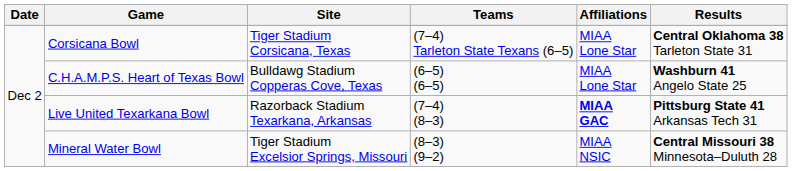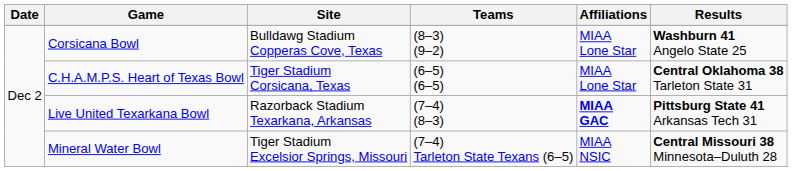Corsicana Bowl | Site: Tiger Stadium Corsicana, Texas -> Bulldawg Stadium Copperas Cove, Texas
Corsicana Bowl | Teams: (7–4) Tarleton State Texans (6–5) -> (8–3) (9–2)
Corsicana Bowl | Results: Central Oklahoma 38 Tarleton State 31 -> Washburn 41 Angelo State 25
C.H.A.M.P.S. Heart of Texas Bowl | Site: Bulldawg Stadium Copperas Cove, Texas -> Tiger Stadium Corsicana, Texas
C.H.A.M.P.S. Heart of Texas Bowl | Results: Washburn 41 Angelo State 25 -> Central Oklahoma 38 Tarleton State 31
Mineral Water Bowl | Teams: (8–3) (9–2) -> (7–4) Tarleton State Texans (6–5)
